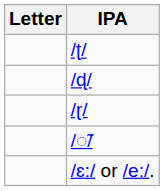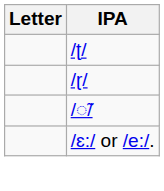- row: /ɖ/
